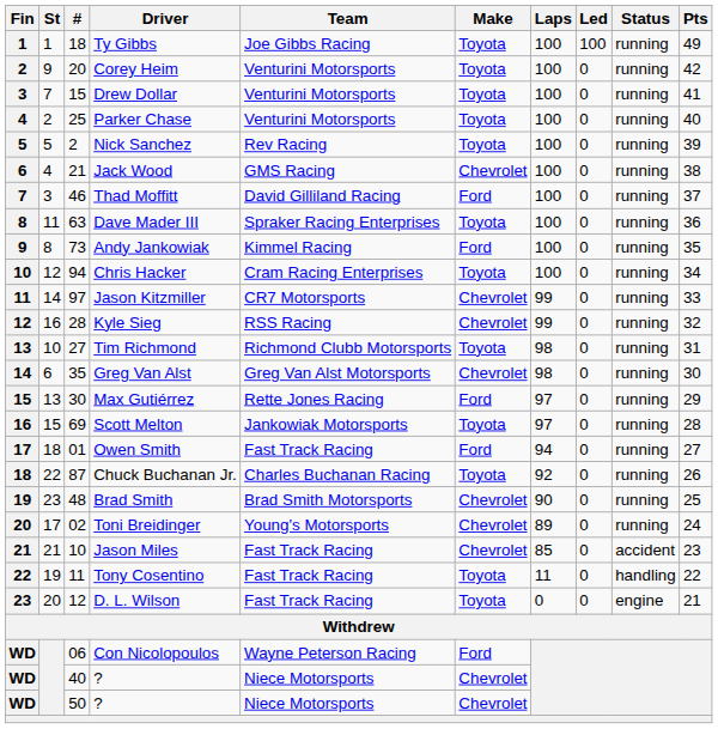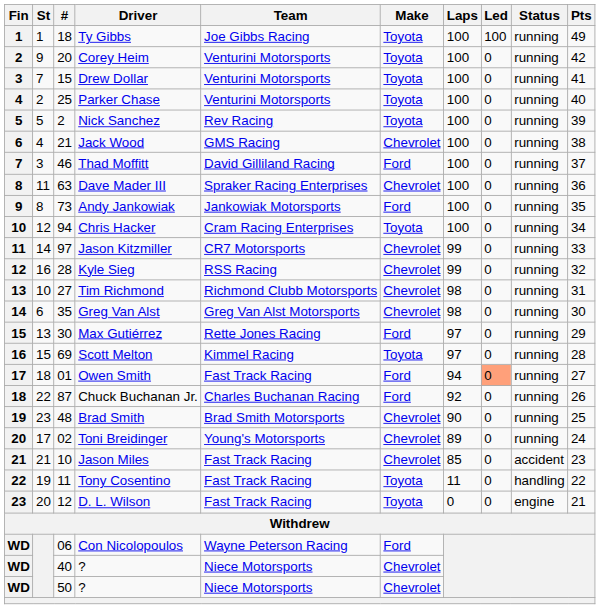Dave Mader III | Make: Toyota -> Chevrolet
Andy Jankowiak | Team: Kimmel Racing -> Jankowiak Motorsports
Tim Richmond | Make: Toyota -> Chevrolet
Scott Melton | Team: Jankowiak Motorsports -> Kimmel Racing
Owen Smith | Led: no background -> lightsalmon background
Chuck Buchanan Jr. | Make: Toyota -> Ford
